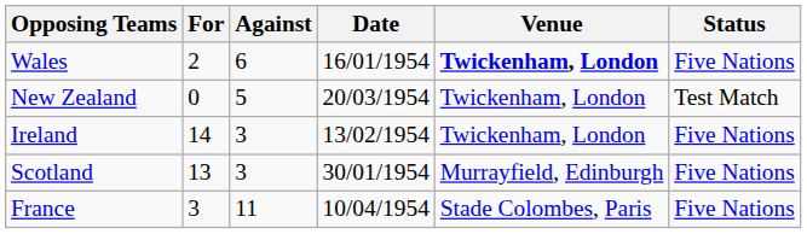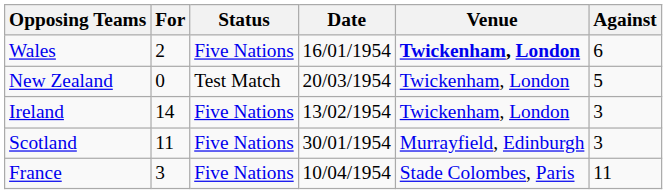columns swapped: Against <-> Status
Scotland | For: 13 -> 11
